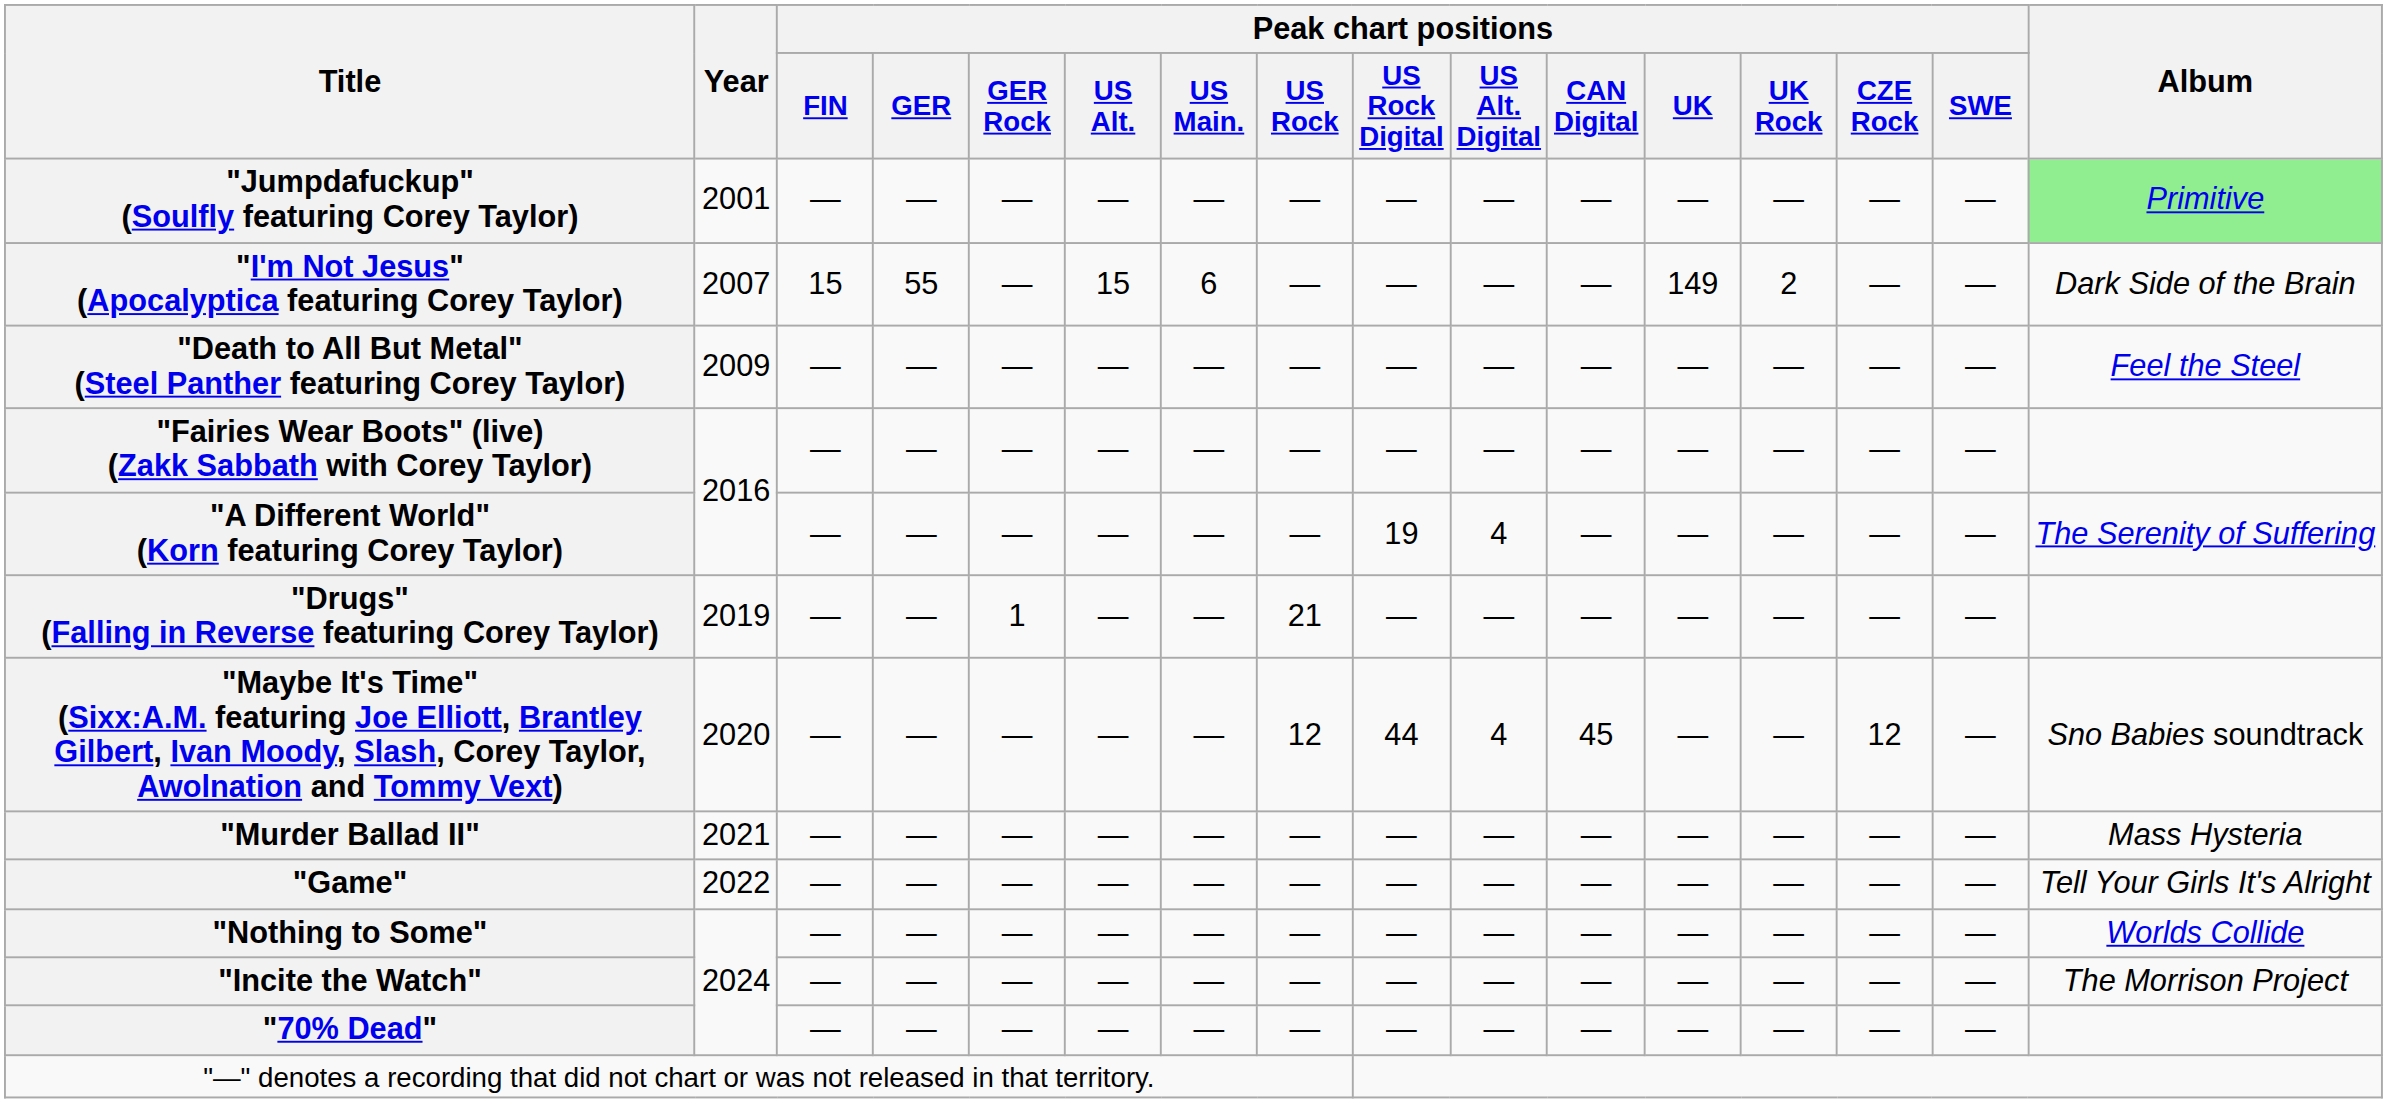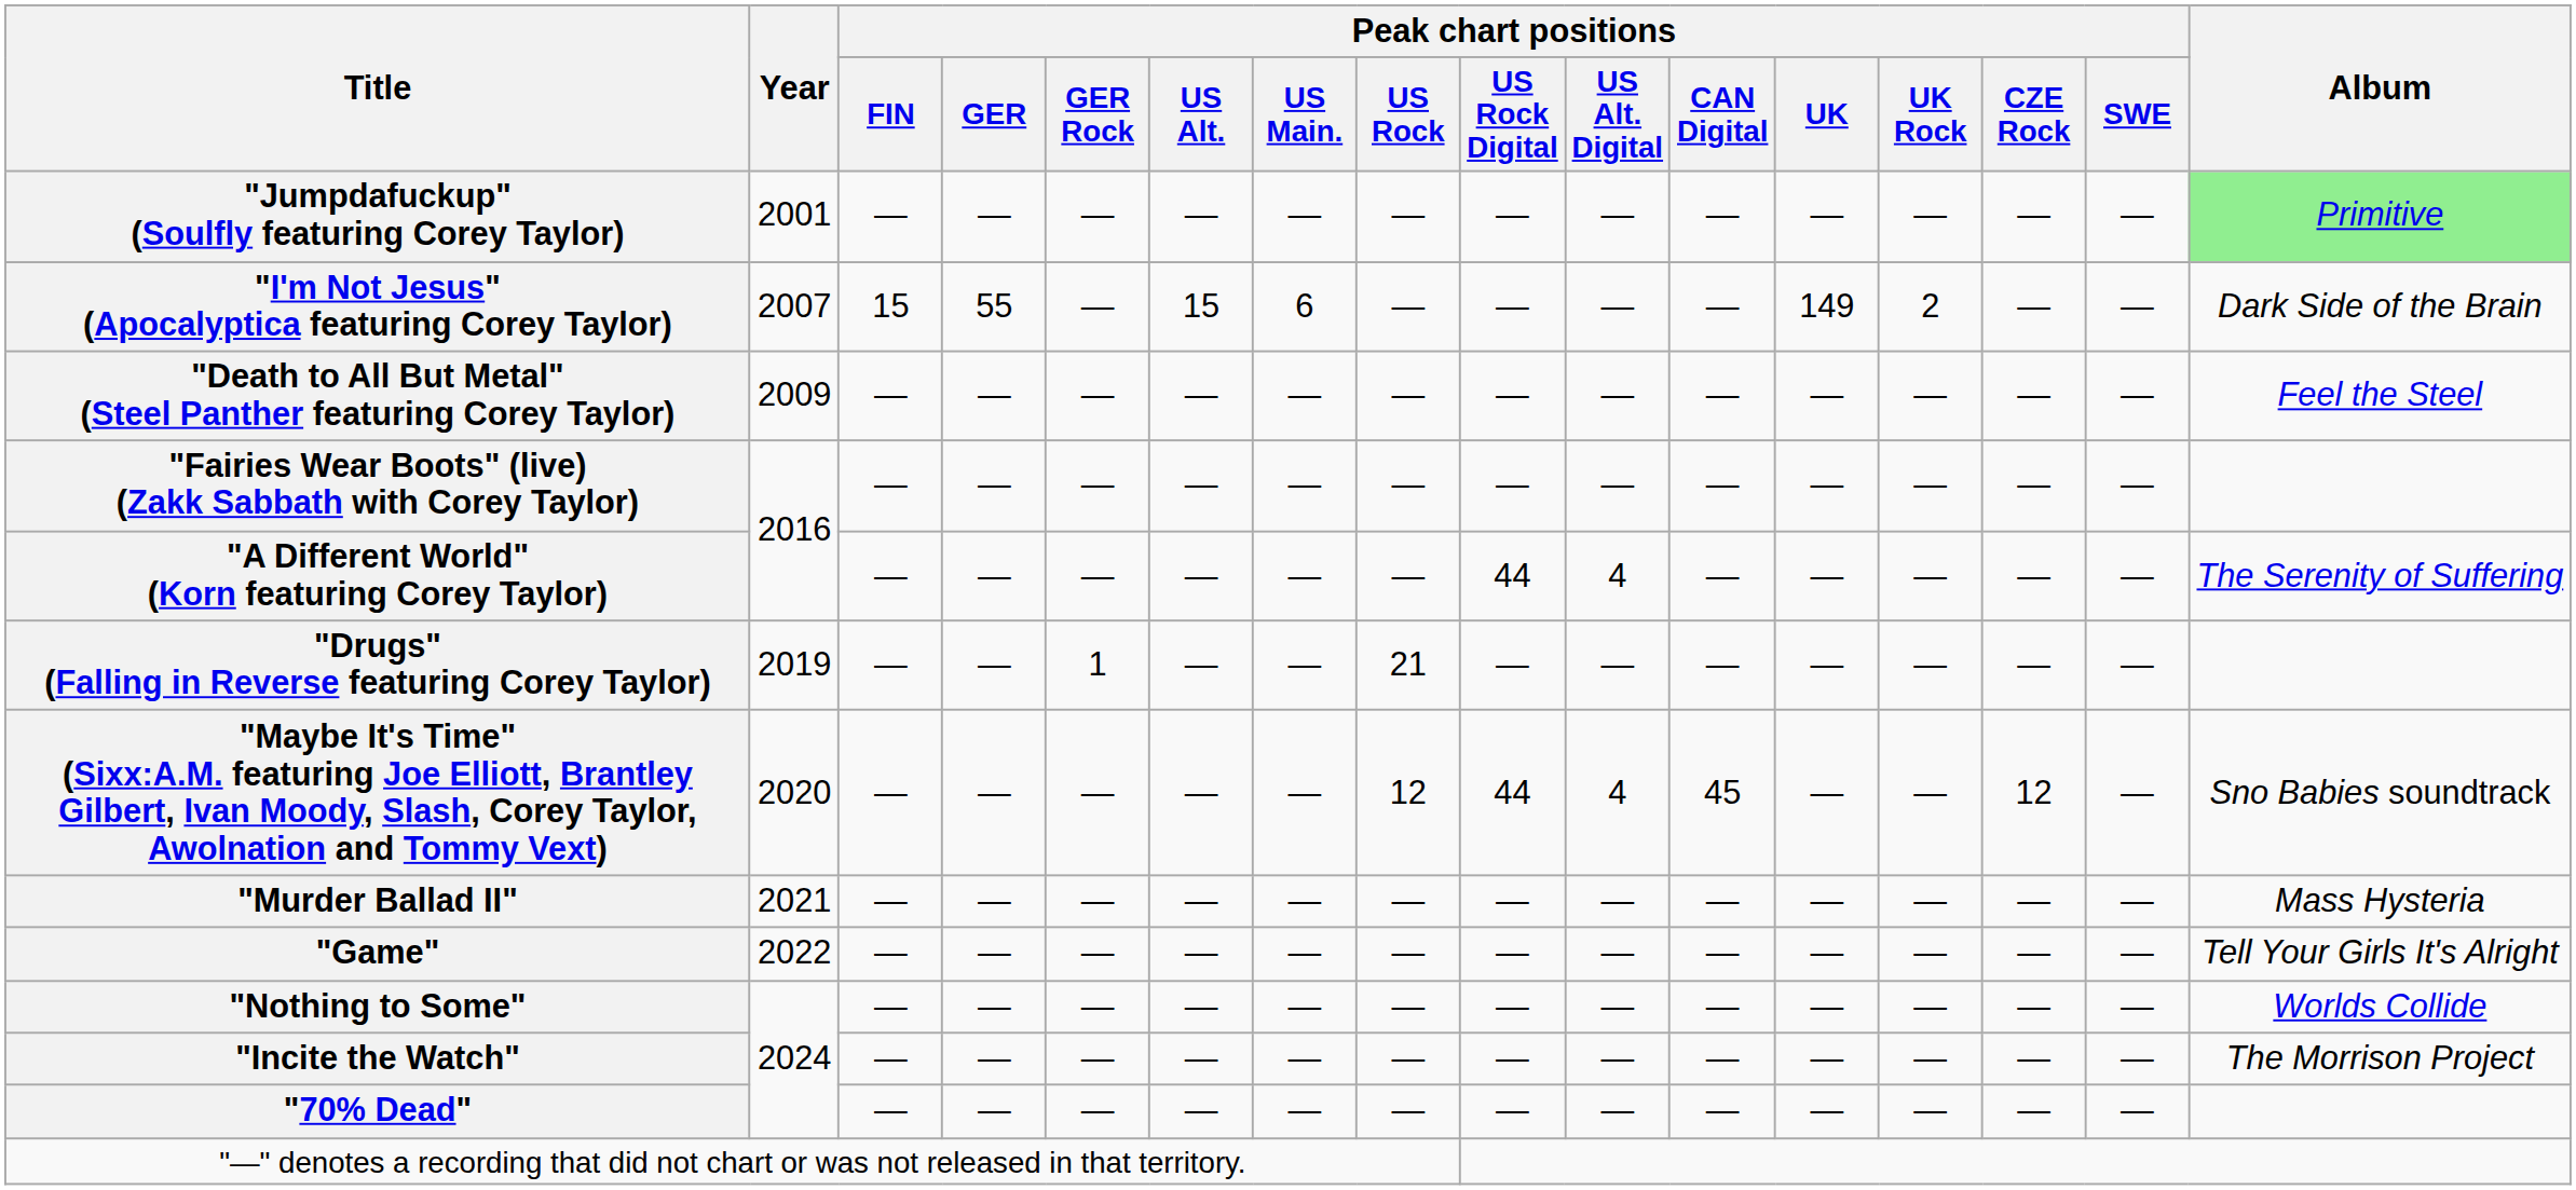"A Different World" (Korn featuring Corey Taylor) | Peak chart positions / US Rock Digital: 19 -> 44
